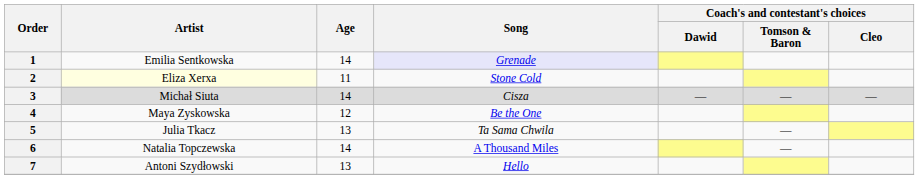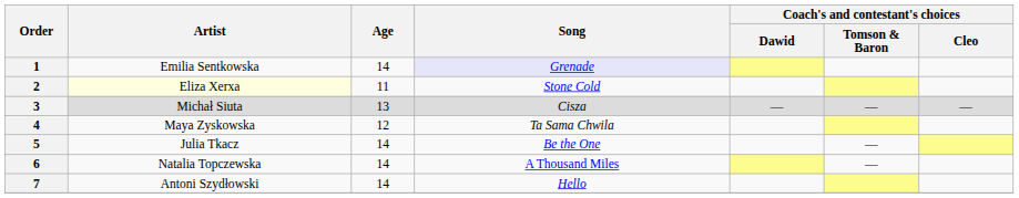3 | Age: 14 -> 13
4 | Song: Be the One -> Ta Sama Chwila
5 | Age: 13 -> 14
5 | Song: Ta Sama Chwila -> Be the One
7 | Age: 13 -> 14
